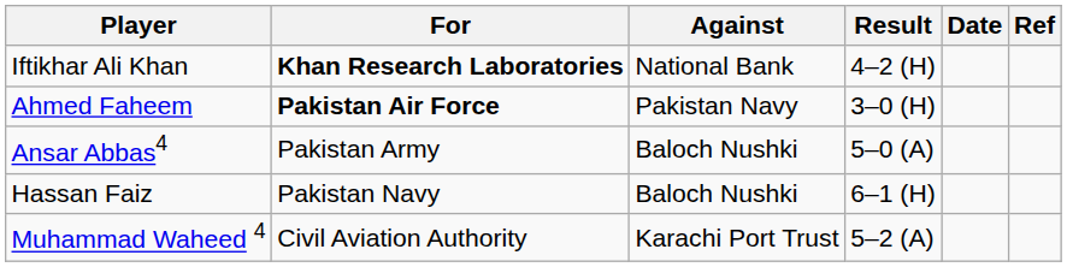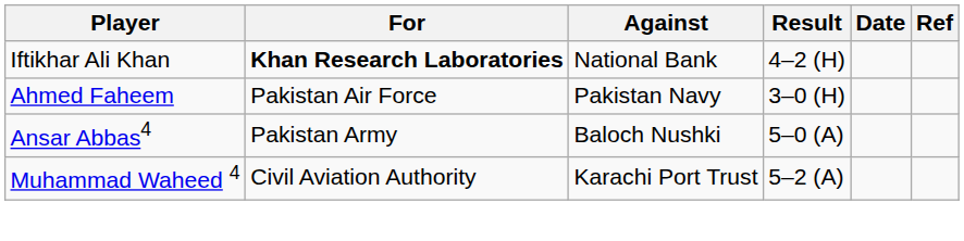Ahmed Faheem | For: bold -> normal
- row: Hassan Faiz | Pakistan Navy | Baloch Nushki | 6–1 (H)
